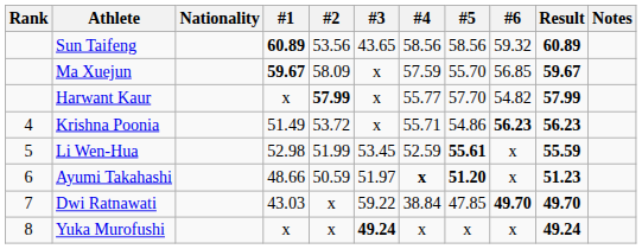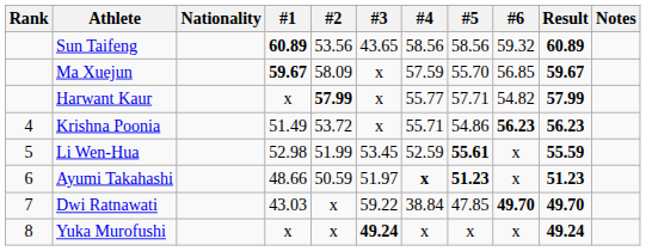Harwant Kaur | #5: 57.70 -> 57.71
Ayumi Takahashi | #5: 51.20 -> 51.23
